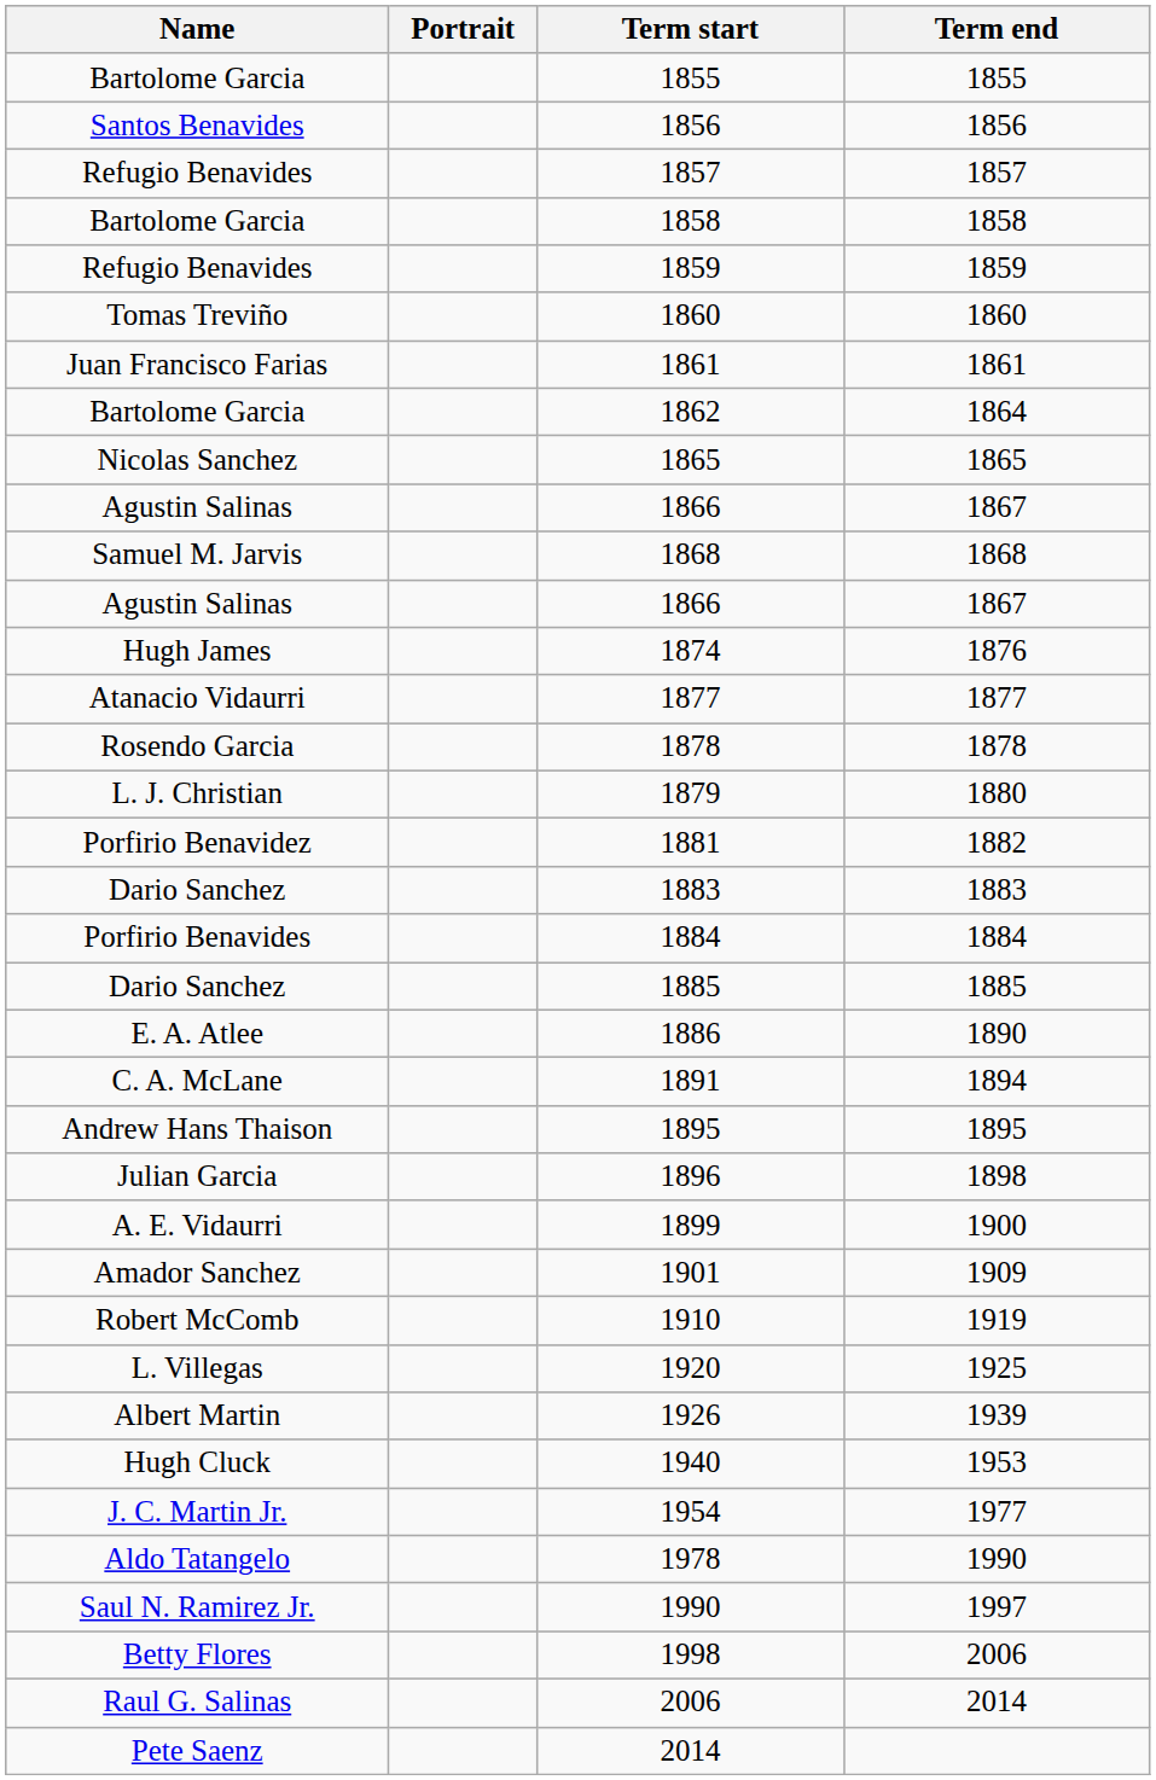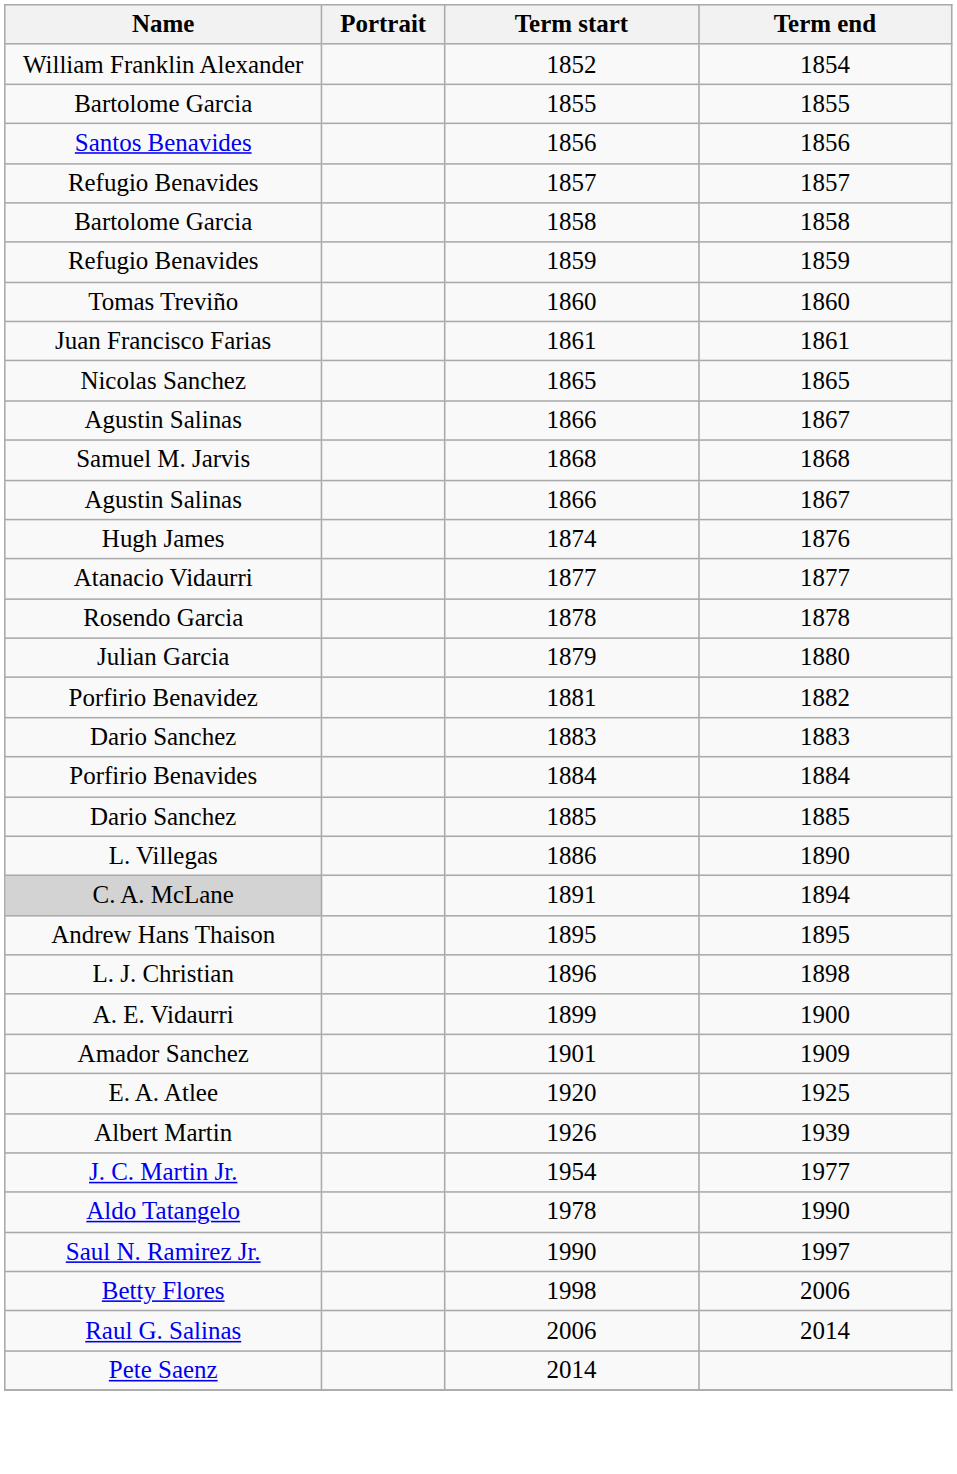+ row: William Franklin Alexander | 1852 | 1854
- row: Bartolome Garcia | 1862 | 1864
1879 | Name: L. J. Christian -> Julian Garcia
1886 | Name: E. A. Atlee -> L. Villegas
1891 | Name: no background -> lightgrey background
1896 | Name: Julian Garcia -> L. J. Christian
- row: Robert McComb | 1910 | 1919
1920 | Name: L. Villegas -> E. A. Atlee
- row: Hugh Cluck | 1940 | 1953
